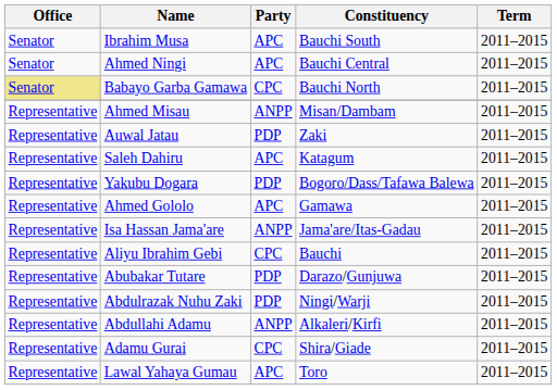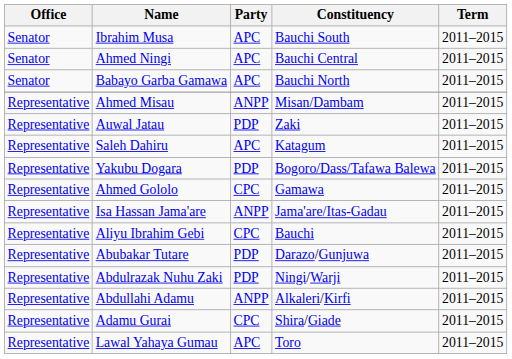Babayo Garba Gamawa | Office: khaki background -> no background
Babayo Garba Gamawa | Party: CPC -> APC
Ahmed Gololo | Party: APC -> CPC
